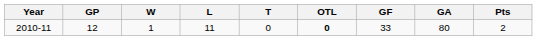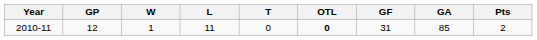2010-11 | GF: 33 -> 31
2010-11 | GA: 80 -> 85
